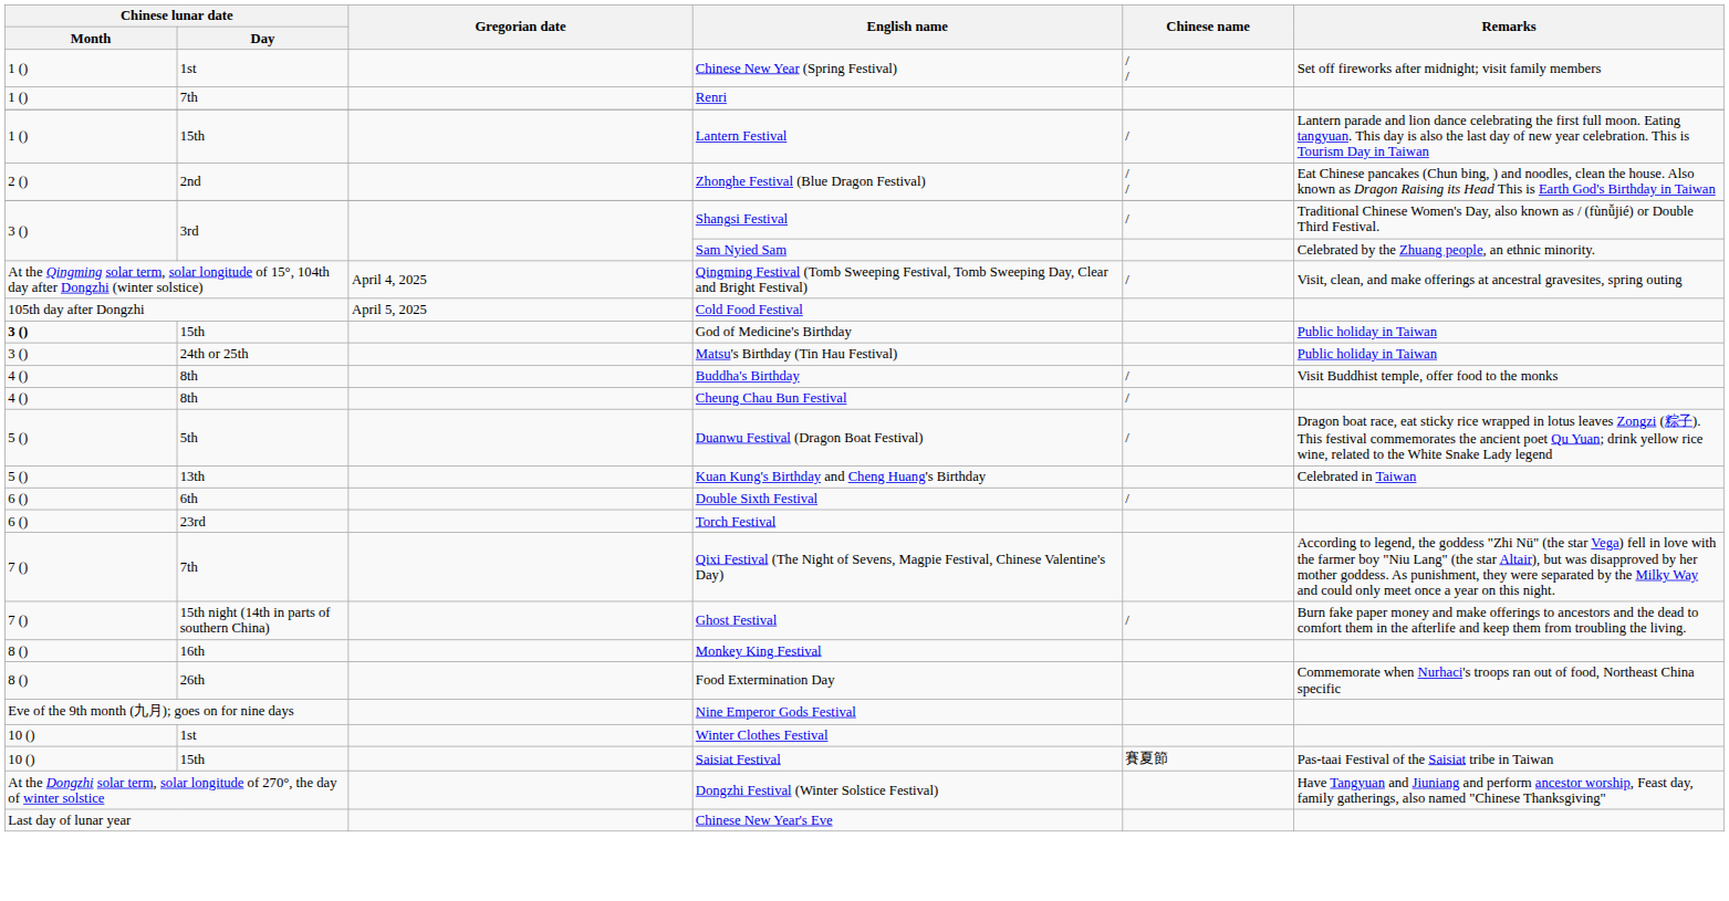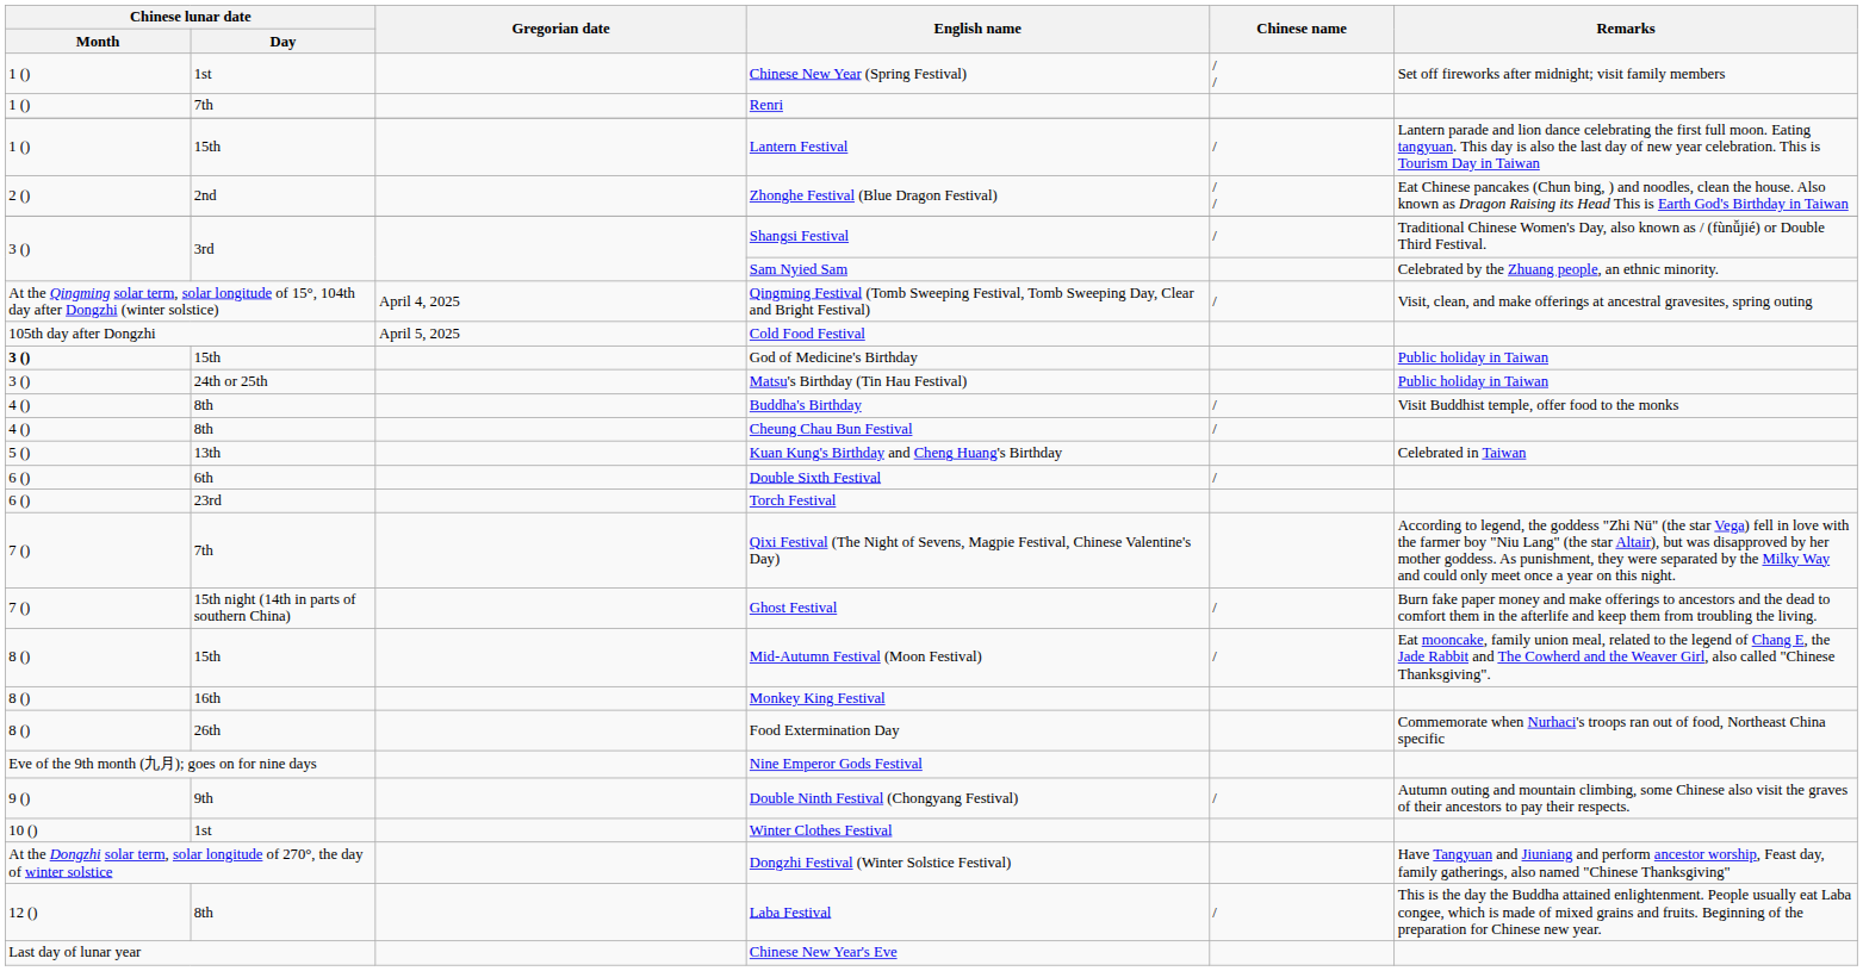- row: 5 () | 5th | Duanwu Festival (Dragon Boat Festival) | / | Dragon boat race, eat sticky rice wrapped in lotus leaves Zongzi (粽子). This festival commemorates the ancient poet Qu Yuan; drink yellow rice wine, related to the White Snake Lady legend
+ row: 8 () | 15th | Mid-Autumn Festival (Moon Festival) | / | Eat mooncake, family union meal, related to the legend of Chang E, the Jade Rabbit and The Cowherd and the Weaver Girl, also called "Chinese Thanksgiving".
+ row: 9 () | 9th | Double Ninth Festival (Chongyang Festival) | / | Autumn outing and mountain climbing, some Chinese also visit the graves of their ancestors to pay their respects.
- row: 10 () | 15th | Saisiat Festival | 賽夏節 | Pas-taai Festival of the Saisiat tribe in Taiwan
+ row: 12 () | 8th | Laba Festival | / | This is the day the Buddha attained enlightenment. People usually eat Laba congee, which is made of mixed grains and fruits. Beginning of the preparation for Chinese new year.
